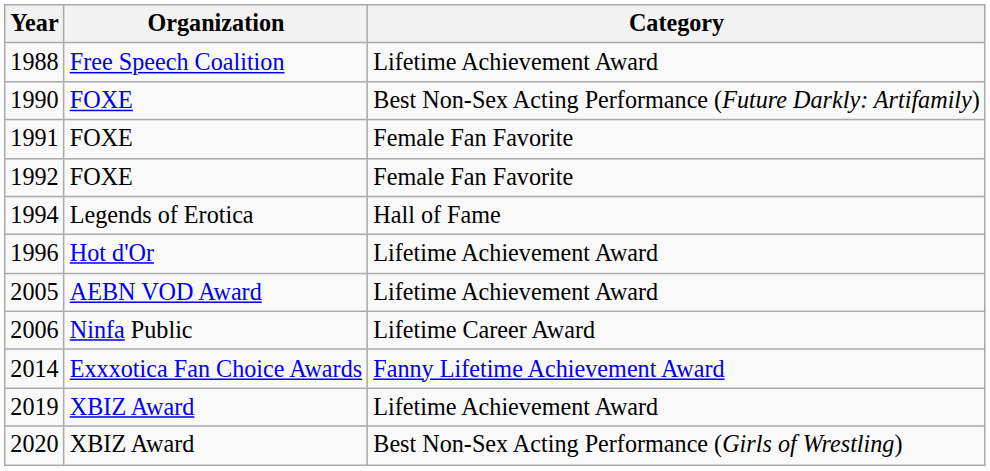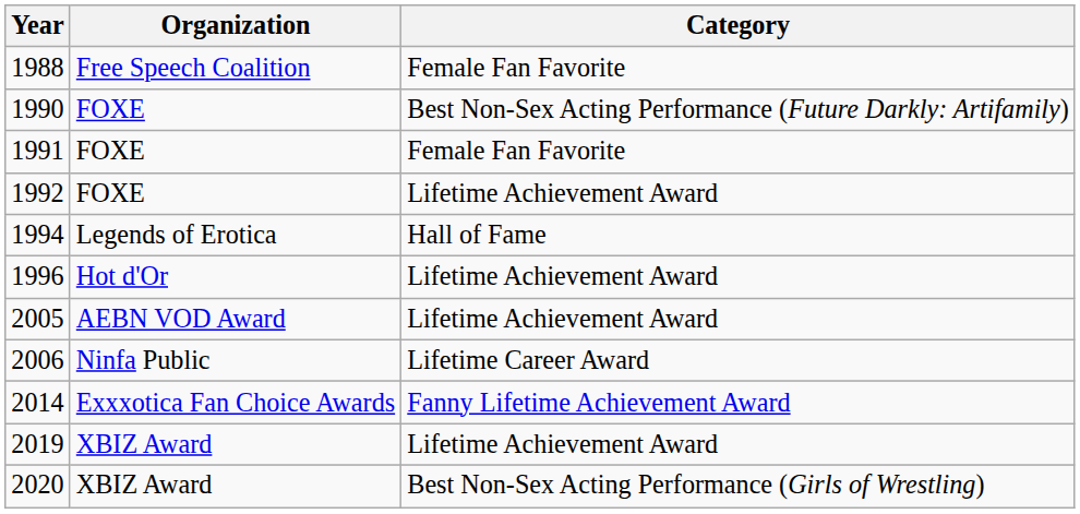1988 | Category: Lifetime Achievement Award -> Female Fan Favorite
1992 | Category: Female Fan Favorite -> Lifetime Achievement Award
